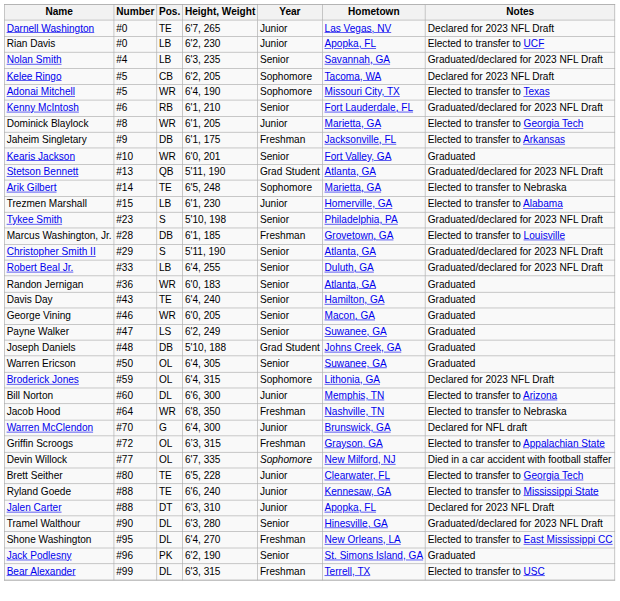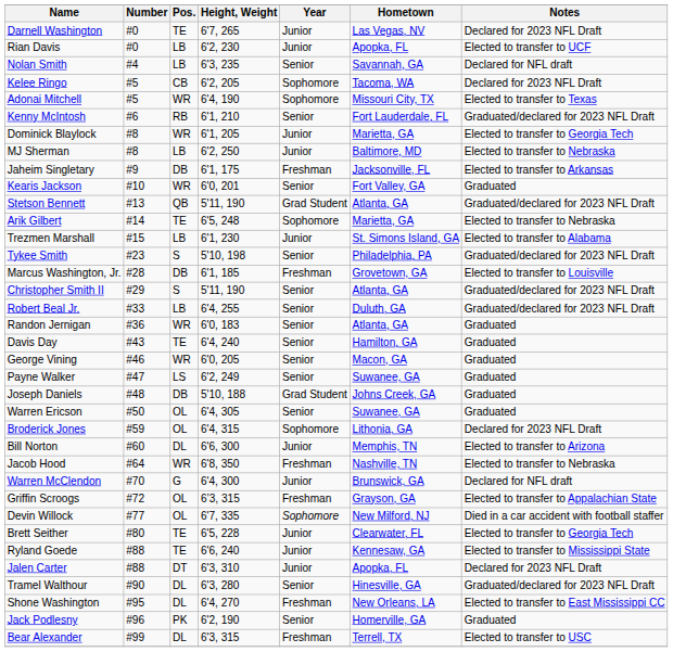Nolan Smith | Notes: Graduated/declared for 2023 NFL Draft -> Declared for NFL draft
+ row: MJ Sherman | #8 | LB | 6'2, 250 | Junior | Baltimore, MD | Elected to transfer to Nebraska
Trezmen Marshall | Hometown: Homerville, GA -> St. Simons Island, GA
Jack Podlesny | Hometown: St. Simons Island, GA -> Homerville, GA
